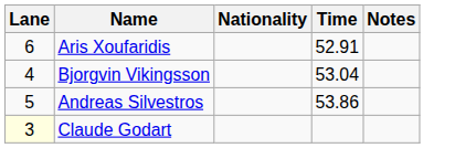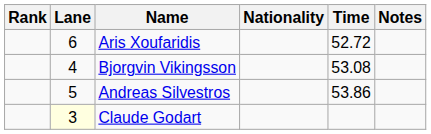+ column: Rank
Aris Xoufaridis | Time: 52.91 -> 52.72
Bjorgvin Vikingsson | Time: 53.04 -> 53.08
